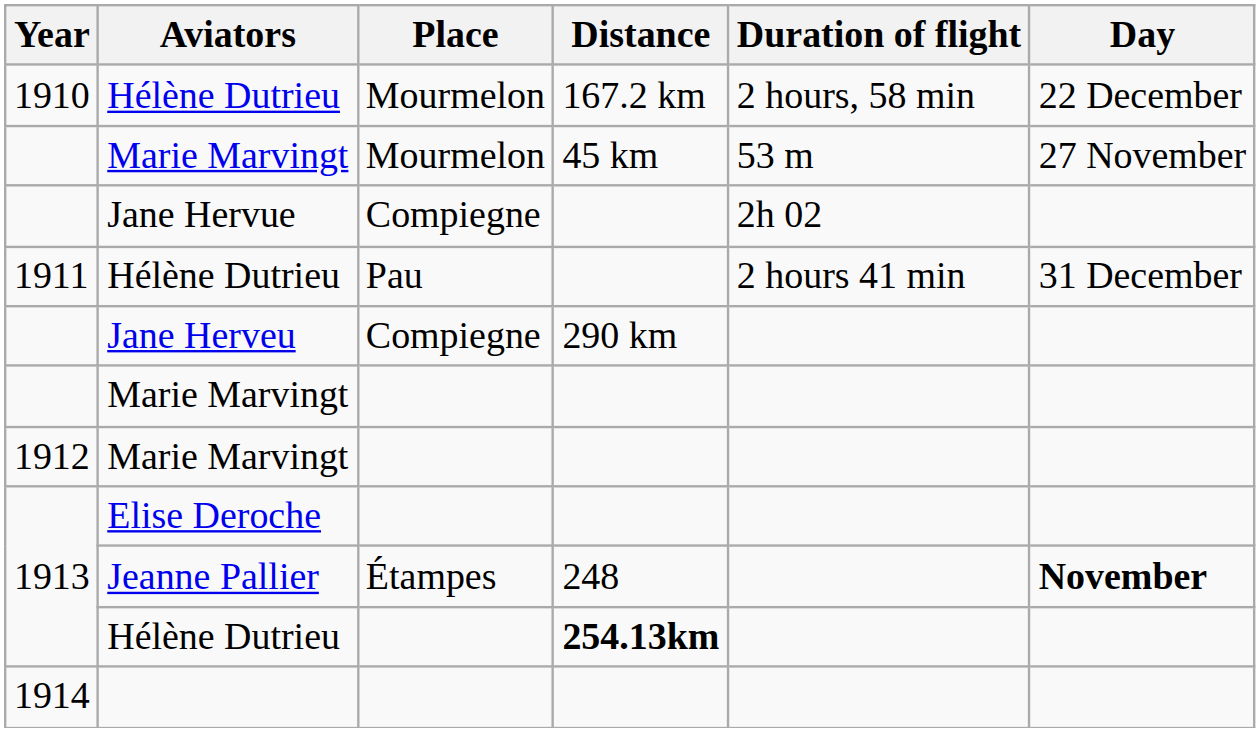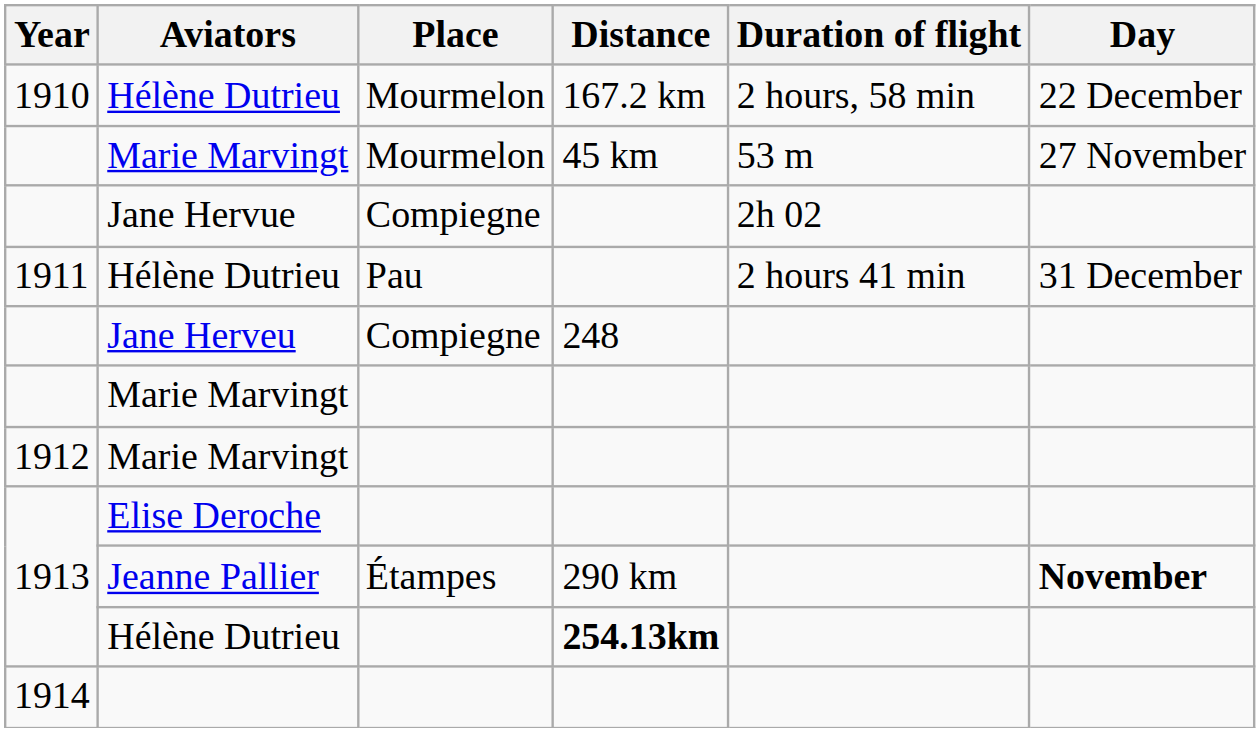Jane Herveu | Distance: 290 km -> 248
Jeanne Pallier | Distance: 248 -> 290 km
